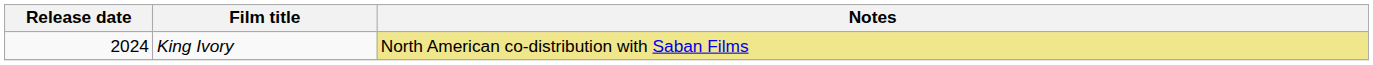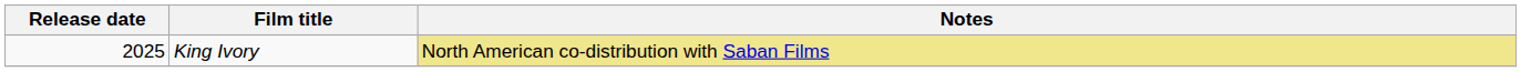King Ivory | Release date: 2024 -> 2025
